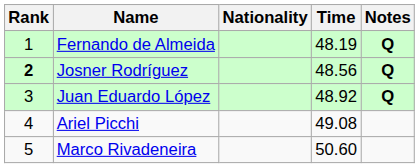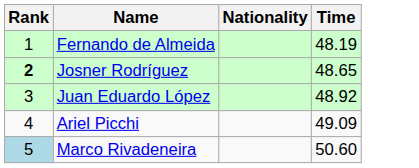- column: Notes | Q | Q | Q
Josner Rodríguez | Time: 48.56 -> 48.65
Ariel Picchi | Time: 49.08 -> 49.09
Marco Rivadeneira | Rank: no background -> lightblue background
